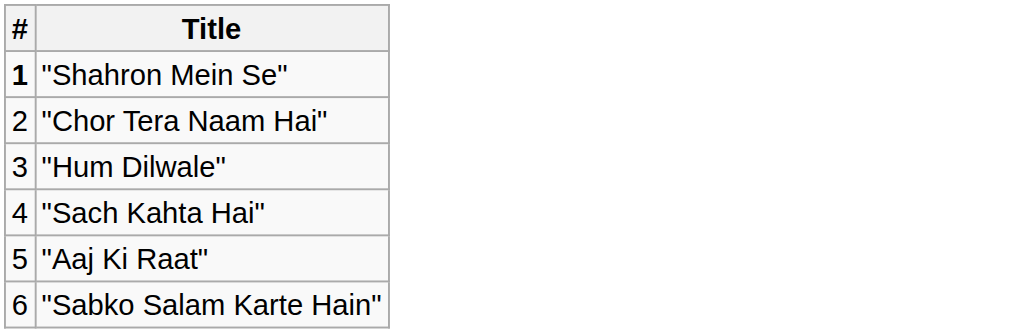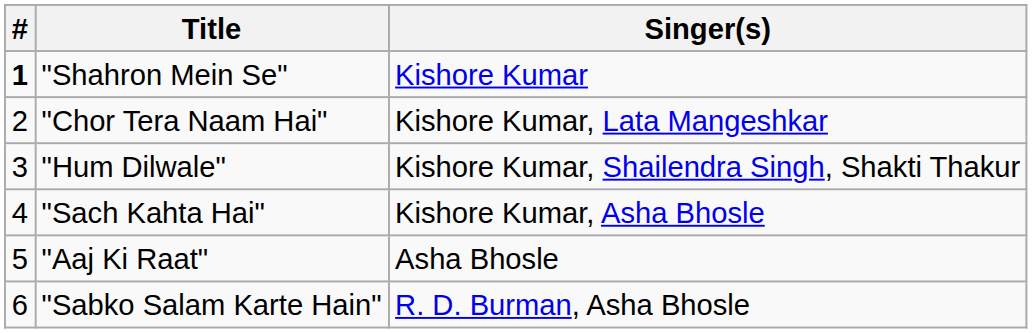+ column: Singer(s) | Kishore Kumar | Kishore Kumar, Lata Mangeshkar | Kishore Kumar, Shailendra Singh, Shakti Thakur | Kishore Kumar, Asha Bhosle | Asha Bhosle | R. D. Burman, Asha Bhosle
